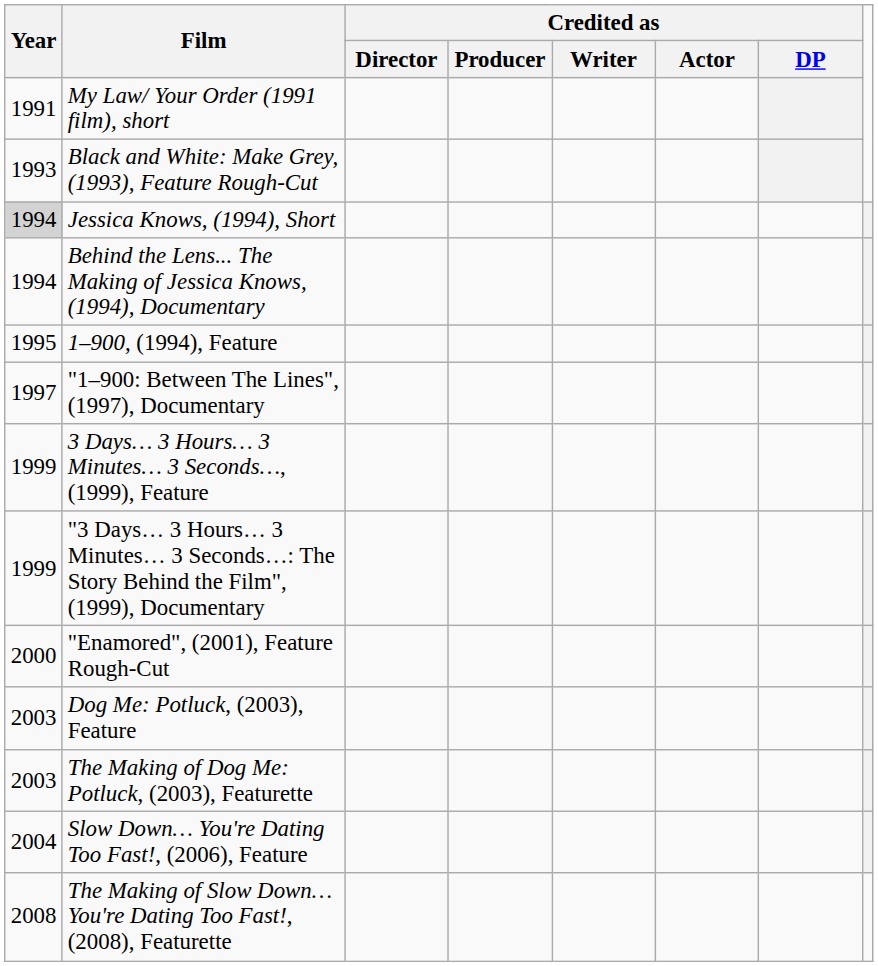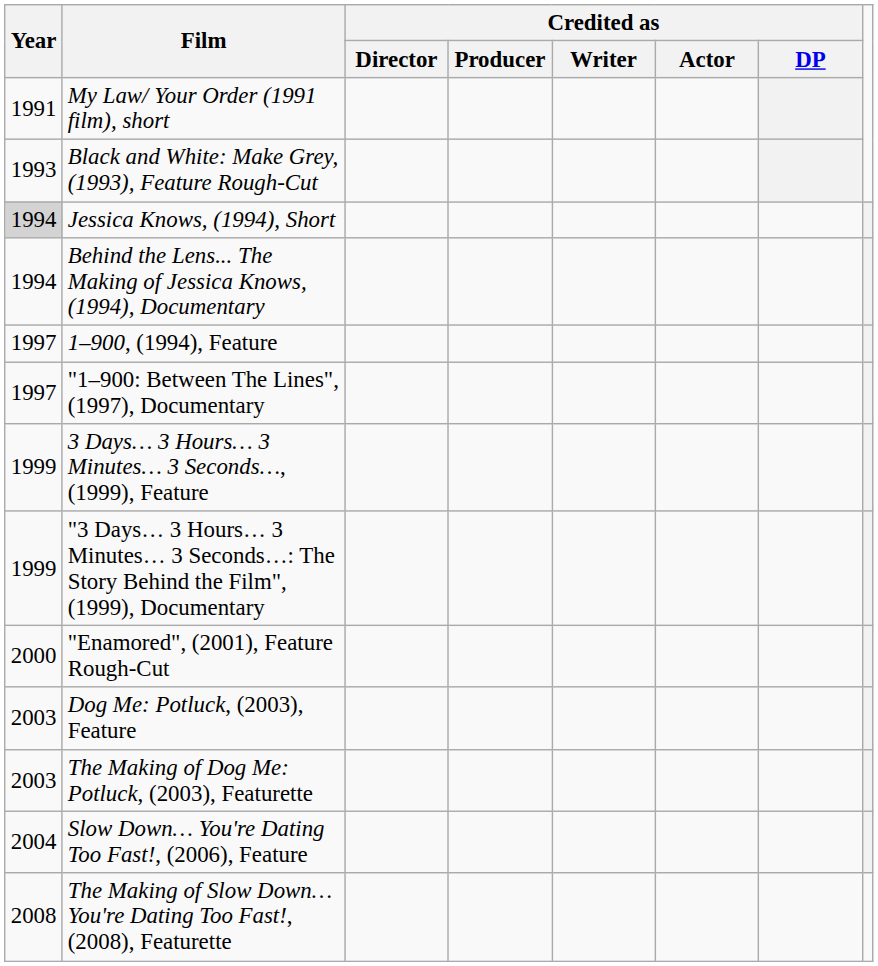1–900, (1994), Feature | Year: 1995 -> 1997
